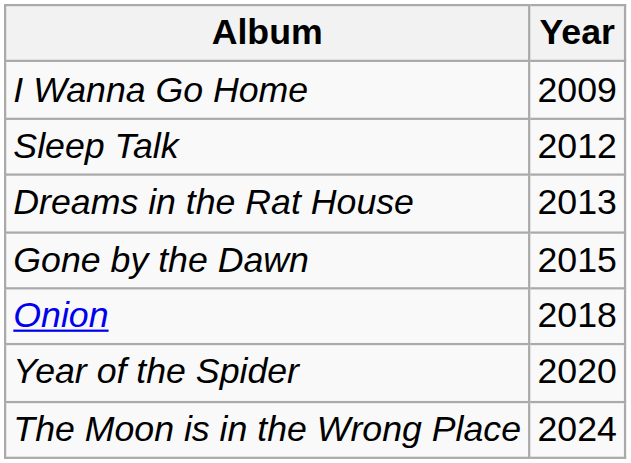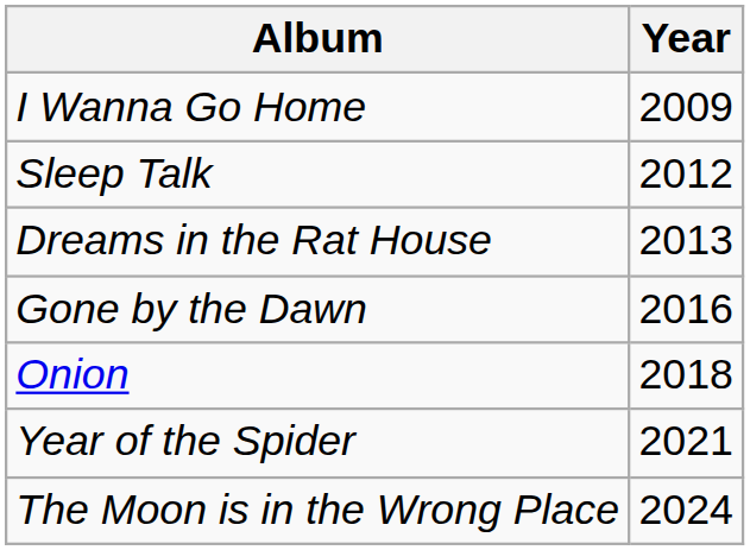Gone by the Dawn | Year: 2015 -> 2016
Year of the Spider | Year: 2020 -> 2021
